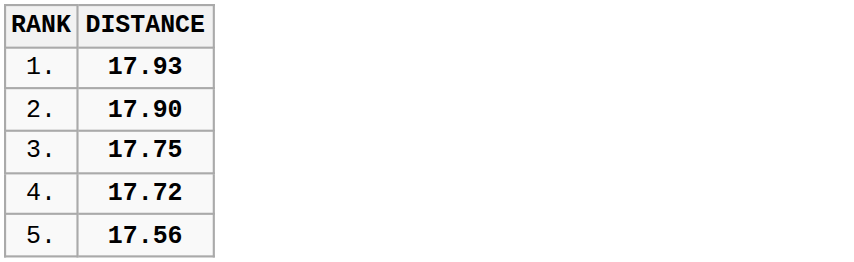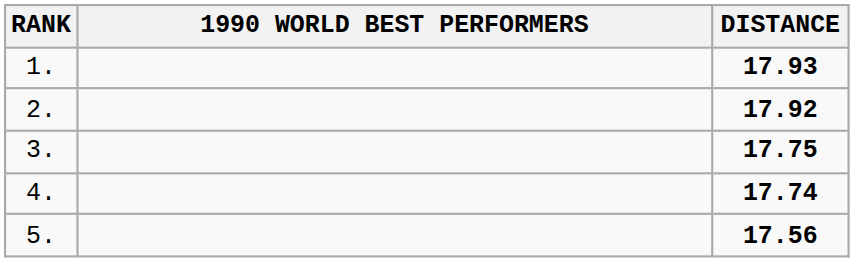+ column: 1990 WORLD BEST PERFORMERS
2. | DISTANCE: 17.90 -> 17.92
4. | DISTANCE: 17.72 -> 17.74
